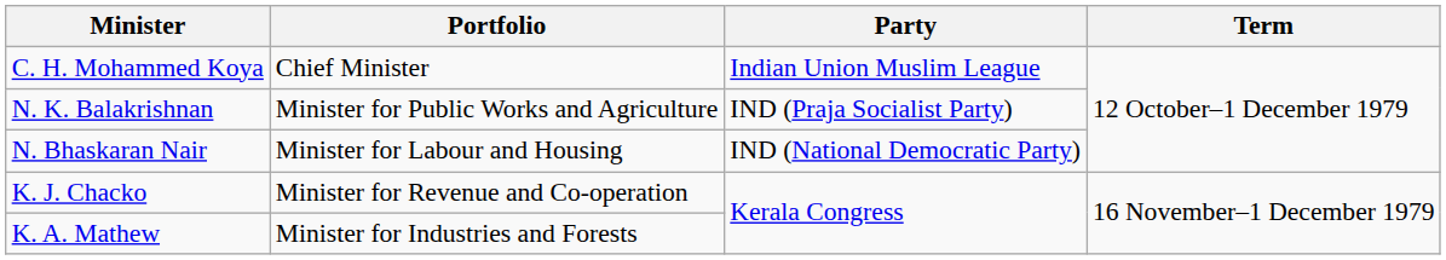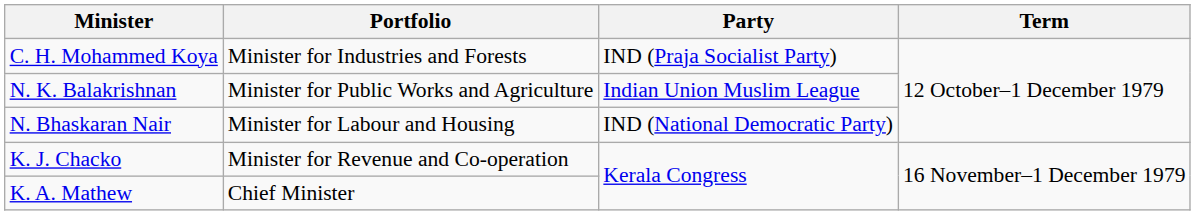C. H. Mohammed Koya | Portfolio: Chief Minister -> Minister for Industries and Forests
C. H. Mohammed Koya | Party: Indian Union Muslim League -> IND (Praja Socialist Party)
N. K. Balakrishnan | Party: IND (Praja Socialist Party) -> Indian Union Muslim League
K. A. Mathew | Portfolio: Minister for Industries and Forests -> Chief Minister
